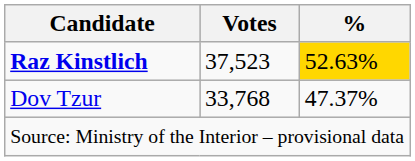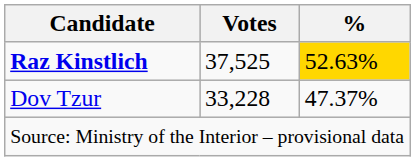Raz Kinstlich | Votes: 37,523 -> 37,525
Dov Tzur | Votes: 33,768 -> 33,228
